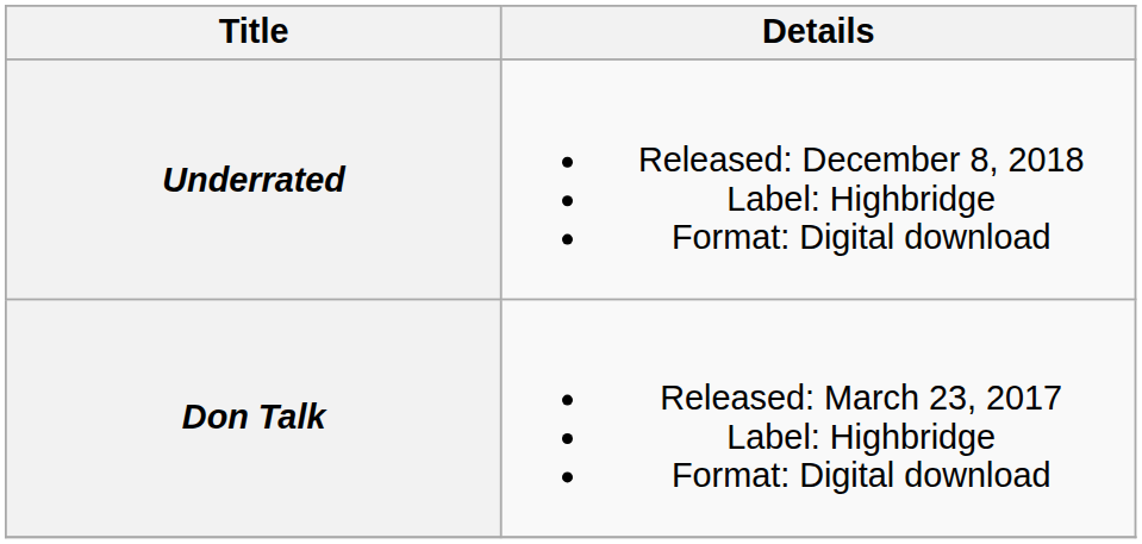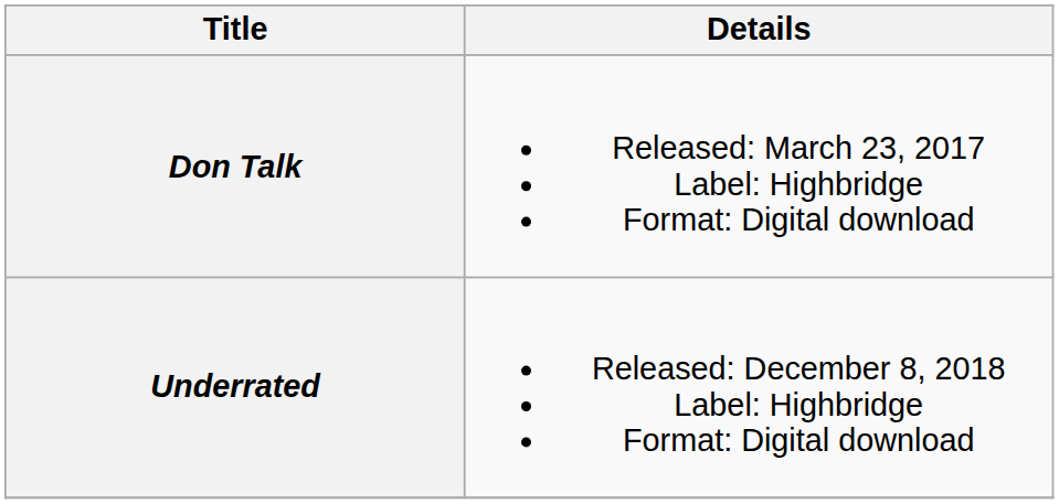rows swapped: Don Talk <-> Underrated
